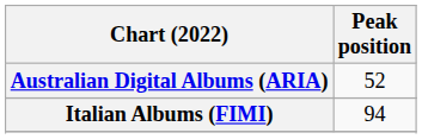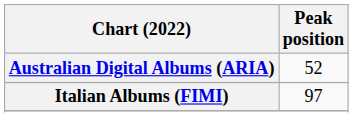Italian Albums (FIMI) | Peak position: 94 -> 97
